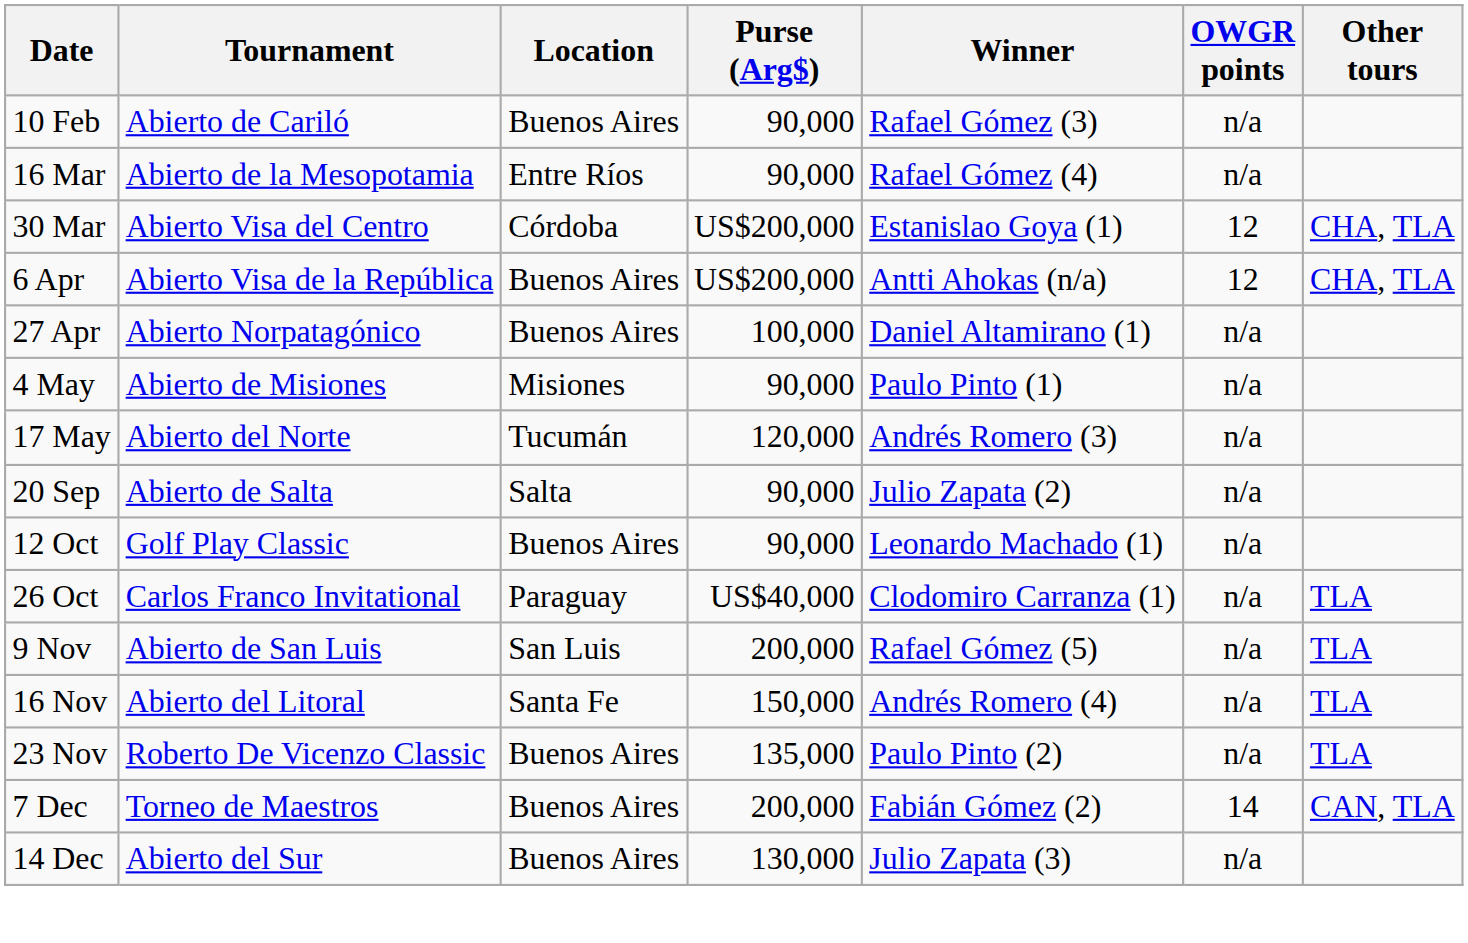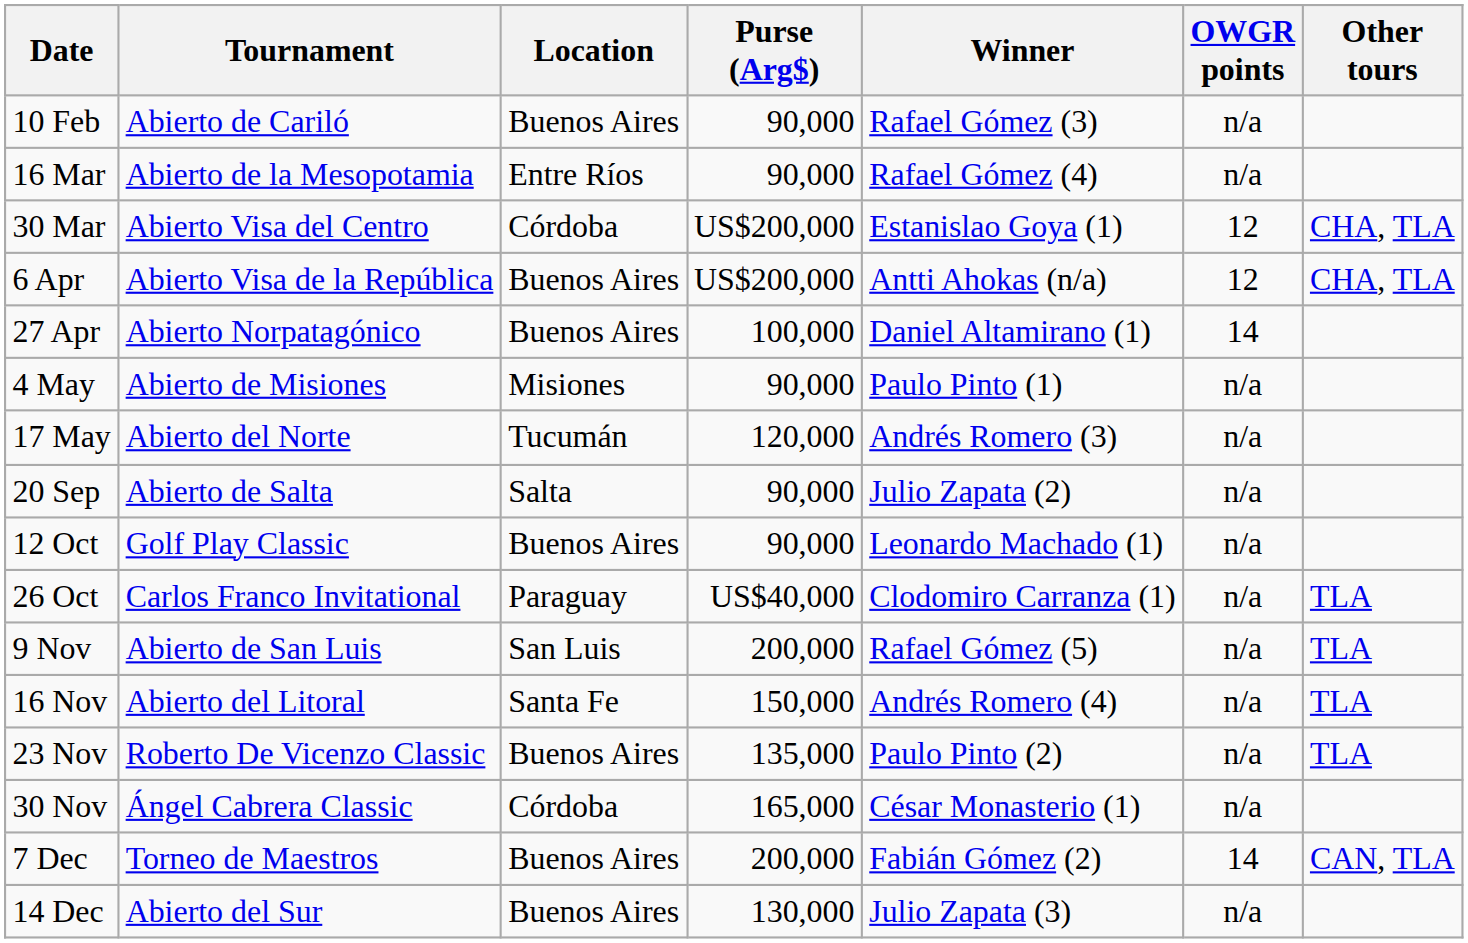27 Apr | OWGR points: n/a -> 14
+ row: 30 Nov | Ángel Cabrera Classic | Córdoba | 165,000 | César Monasterio (1) | n/a
